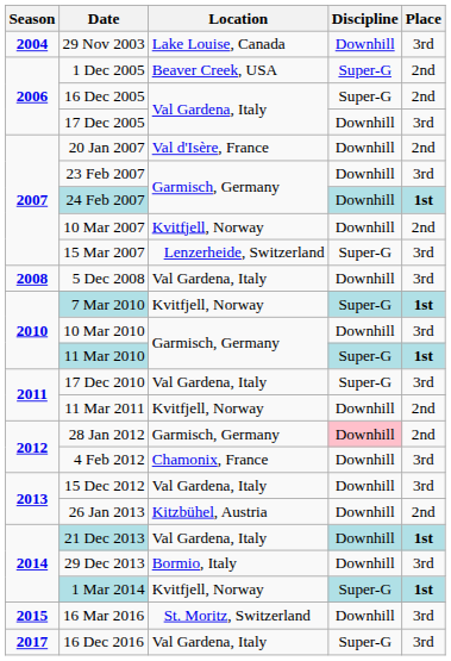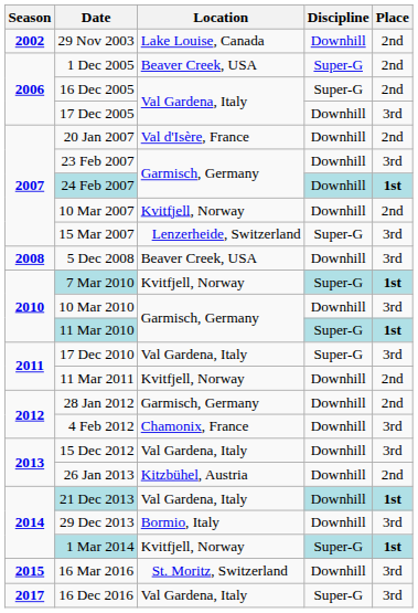29 Nov 2003 | Season: 2004 -> 2002
29 Nov 2003 | Place: 3rd -> 2nd
5 Dec 2008 | Location: Val Gardena, Italy -> Beaver Creek, USA
28 Jan 2012 | Discipline: pink background -> no background
